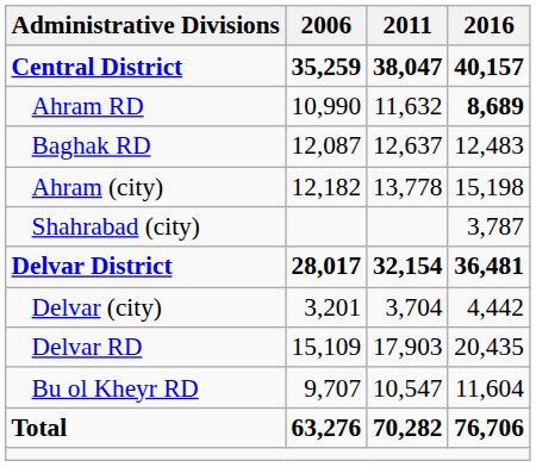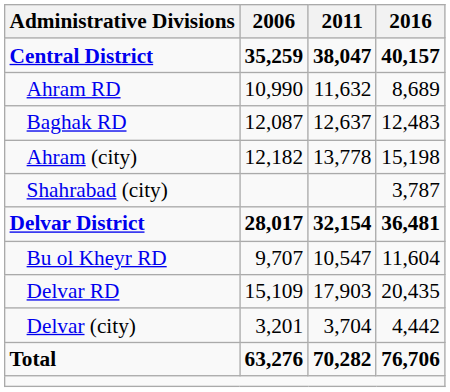Ahram RD | 2016: bold -> normal
rows swapped: Bu ol Kheyr RD <-> Delvar (city)
